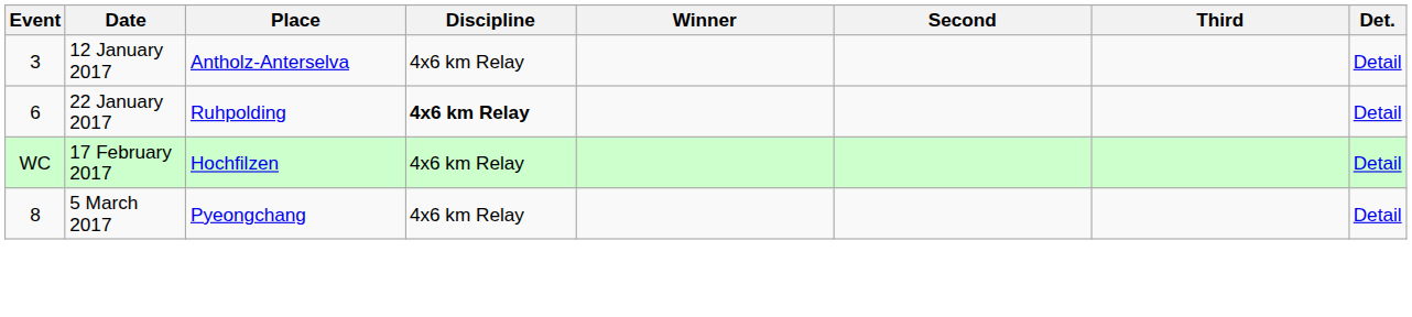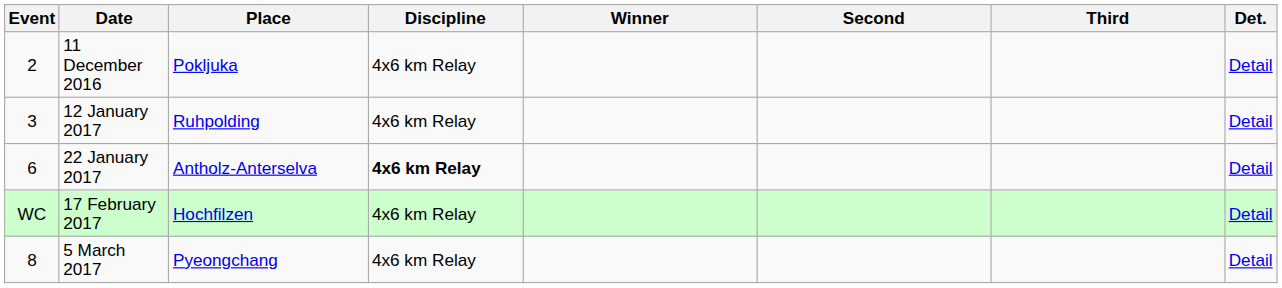+ row: 2 | 11 December 2016 | Pokljuka | 4x6 km Relay | Detail
12 January 2017 | Place: Antholz-Anterselva -> Ruhpolding
22 January 2017 | Place: Ruhpolding -> Antholz-Anterselva
